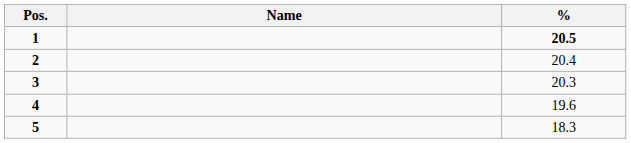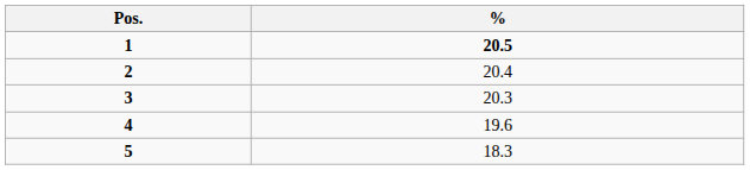- column: Name
